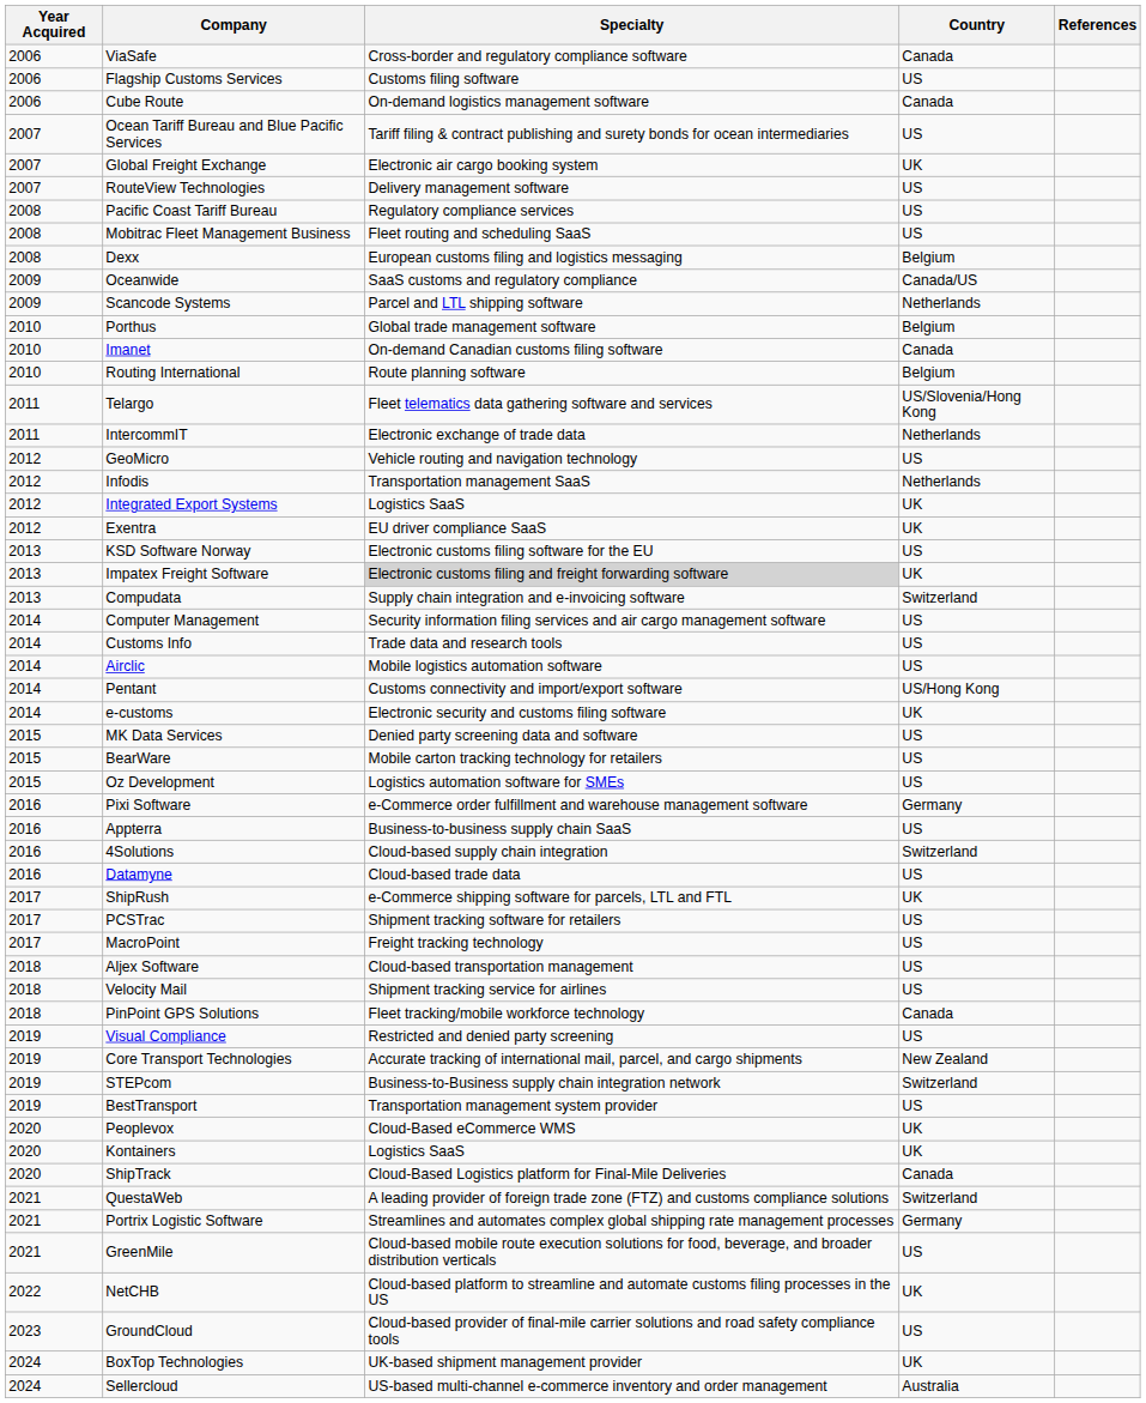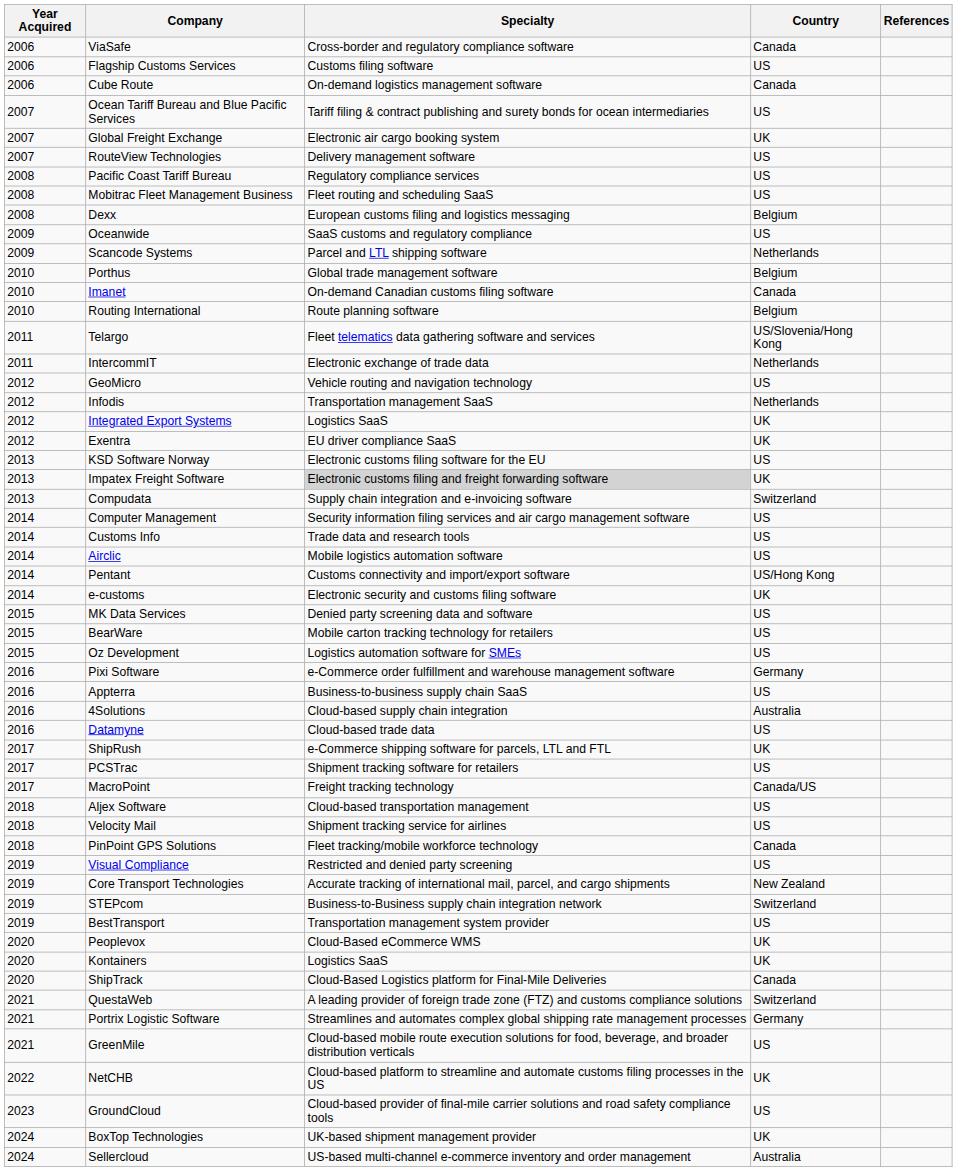Oceanwide | Country: Canada/US -> US
4Solutions | Country: Switzerland -> Australia
MacroPoint | Country: US -> Canada/US
